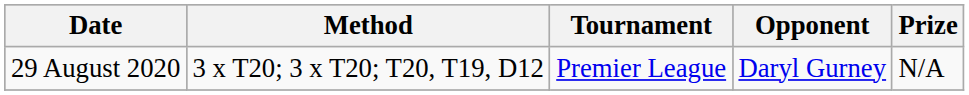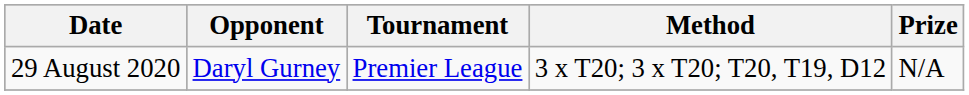columns swapped: Opponent <-> Method
